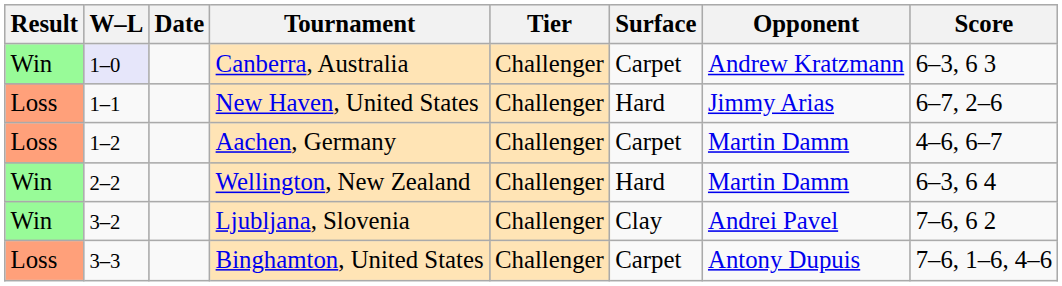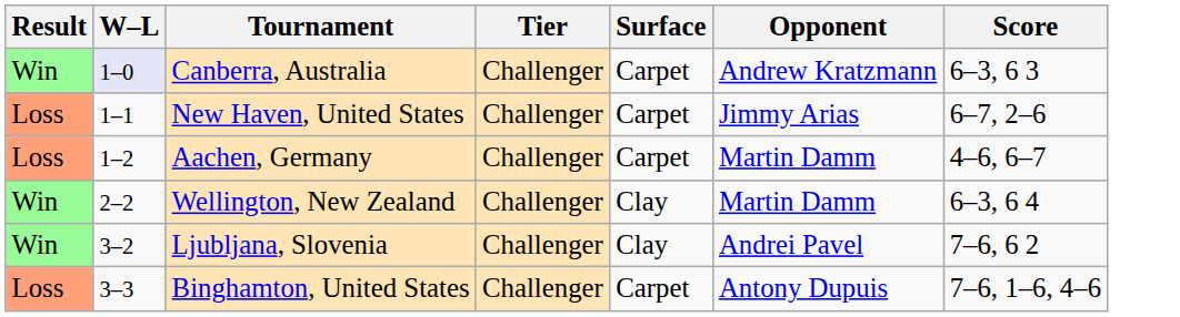- column: Date
New Haven, United States | Surface: Hard -> Carpet
Wellington, New Zealand | Surface: Hard -> Clay
